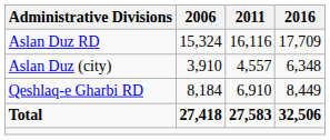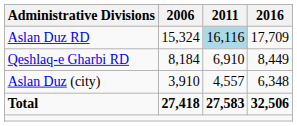Aslan Duz RD | 2011: no background -> lightblue background
rows swapped: Qeshlaq-e Gharbi RD <-> Aslan Duz (city)
